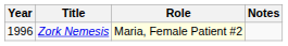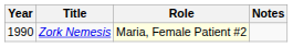Zork Nemesis | Year: 1996 -> 1990
